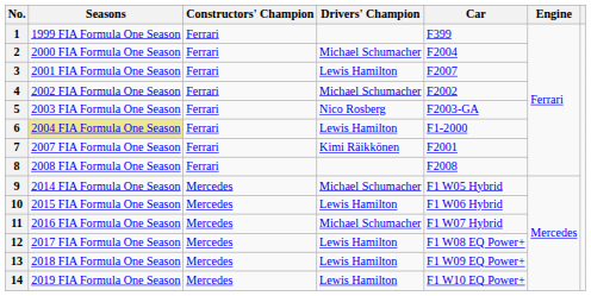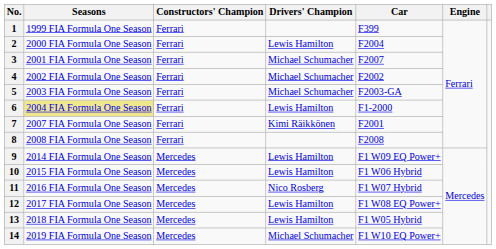2 | Drivers' Champion: Michael Schumacher -> Lewis Hamilton
3 | Drivers' Champion: Lewis Hamilton -> Michael Schumacher
5 | Drivers' Champion: Nico Rosberg -> Michael Schumacher
9 | Drivers' Champion: Michael Schumacher -> Lewis Hamilton
9 | Car: F1 W05 Hybrid -> F1 W09 EQ Power+
11 | Drivers' Champion: Michael Schumacher -> Nico Rosberg
13 | Car: F1 W09 EQ Power+ -> F1 W05 Hybrid
14 | Drivers' Champion: Lewis Hamilton -> Michael Schumacher
